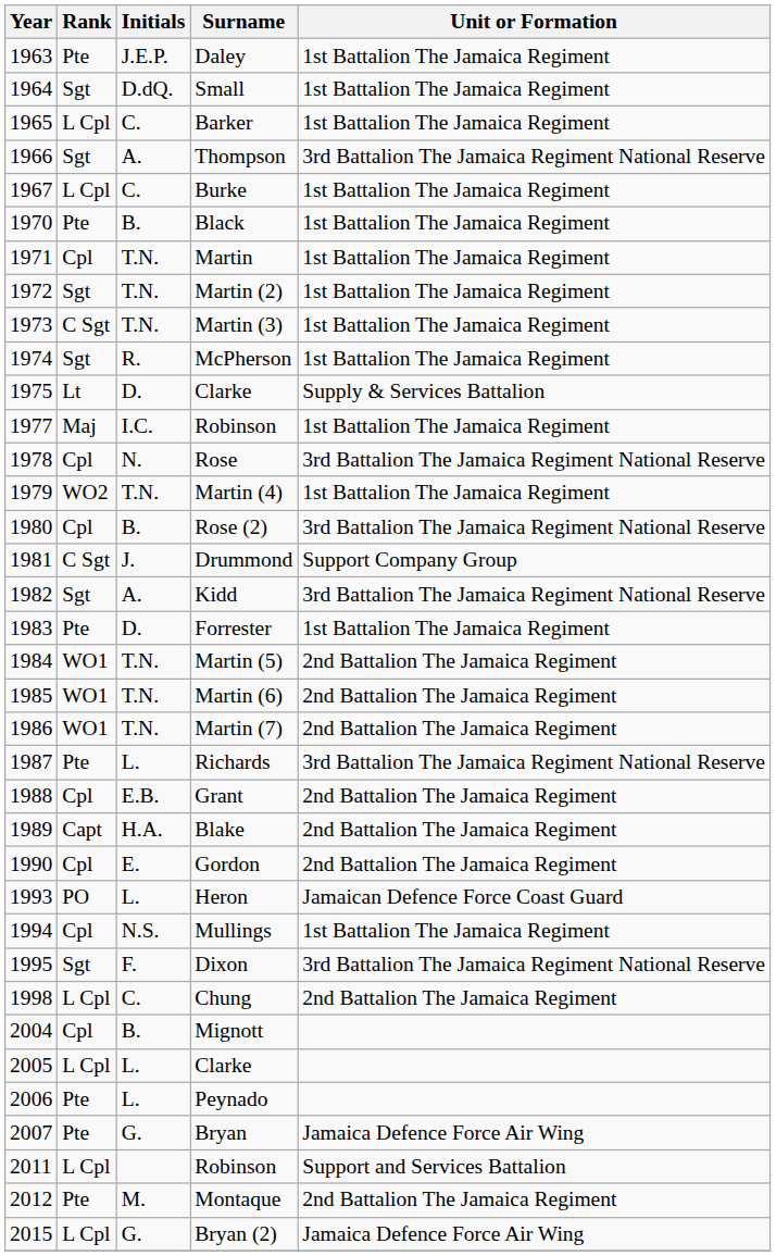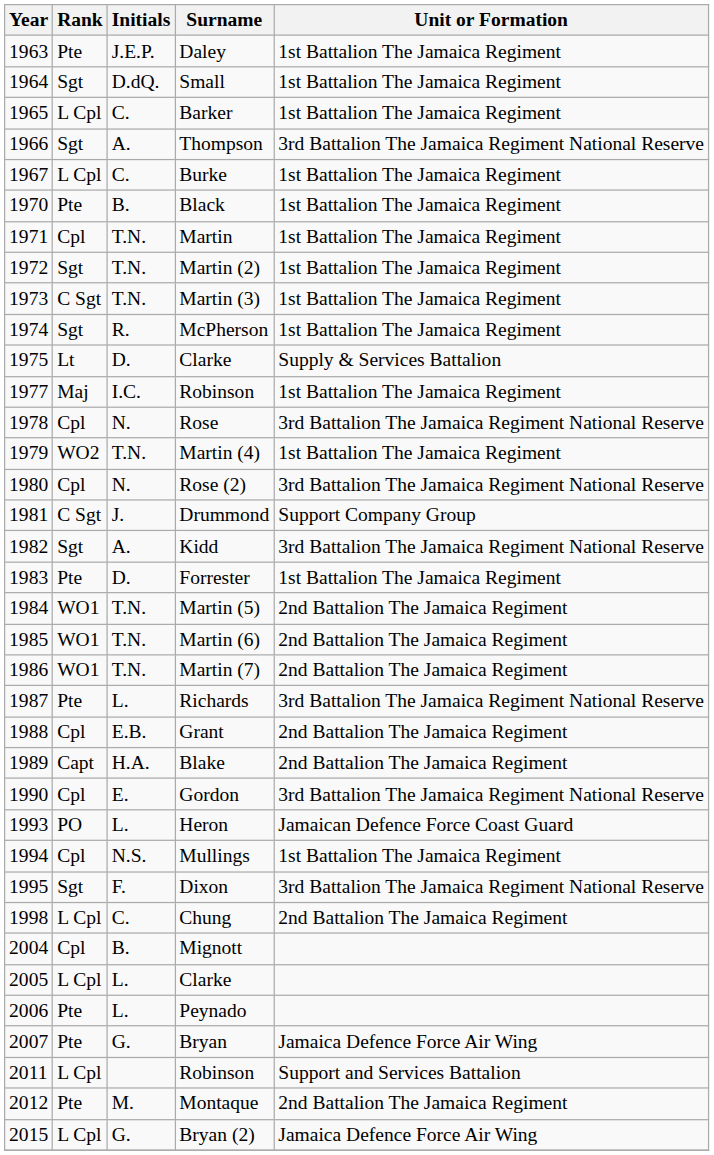Rose (2) | Initials: B. -> N.
Gordon | Unit or Formation: 2nd Battalion The Jamaica Regiment -> 3rd Battalion The Jamaica Regiment National Reserve
